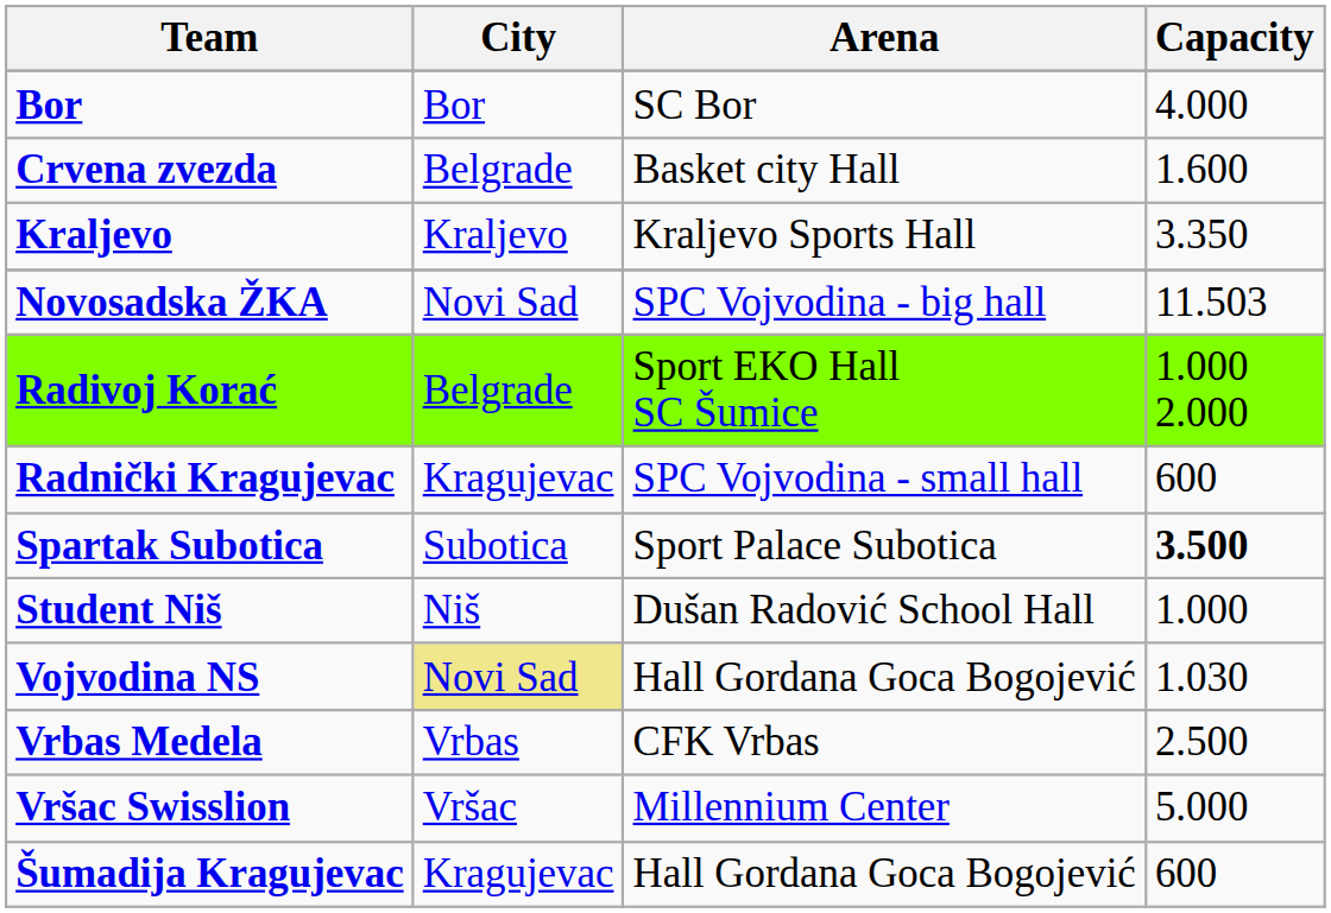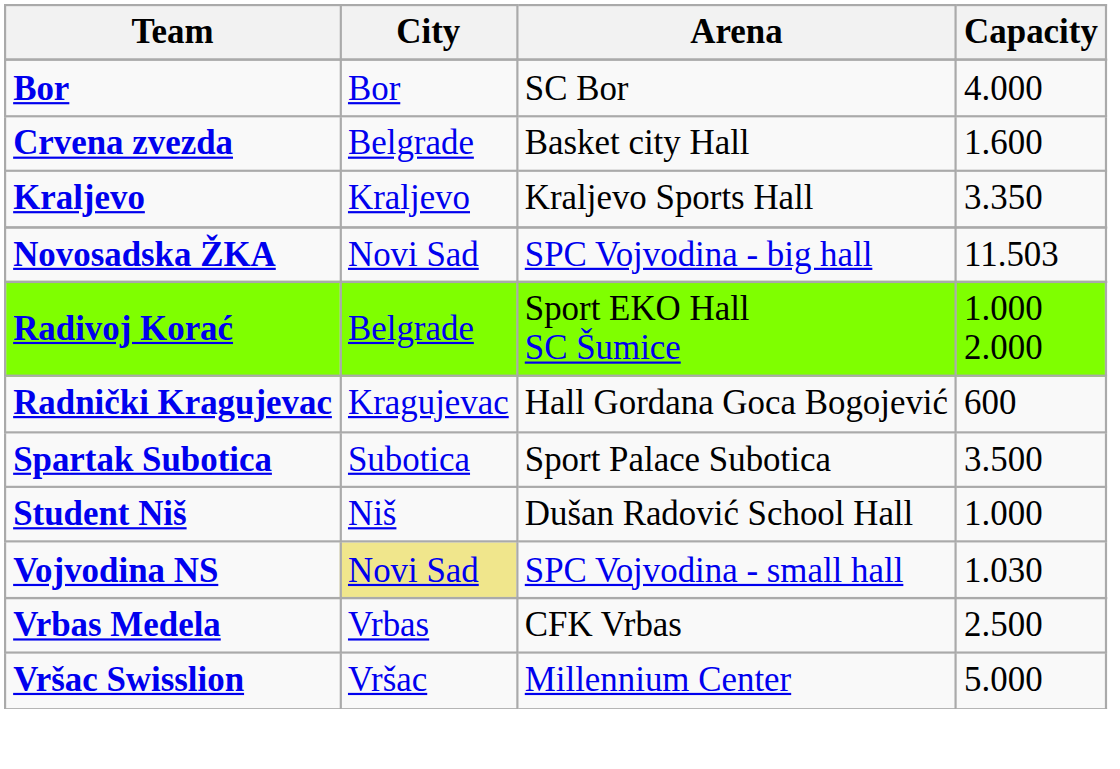Radnički Kragujevac | Arena: SPC Vojvodina - small hall -> Hall Gordana Goca Bogojević
Spartak Subotica | Capacity: bold -> normal
Vojvodina NS | Arena: Hall Gordana Goca Bogojević -> SPC Vojvodina - small hall
- row: Šumadija Kragujevac | Kragujevac | Hall Gordana Goca Bogojević | 600
